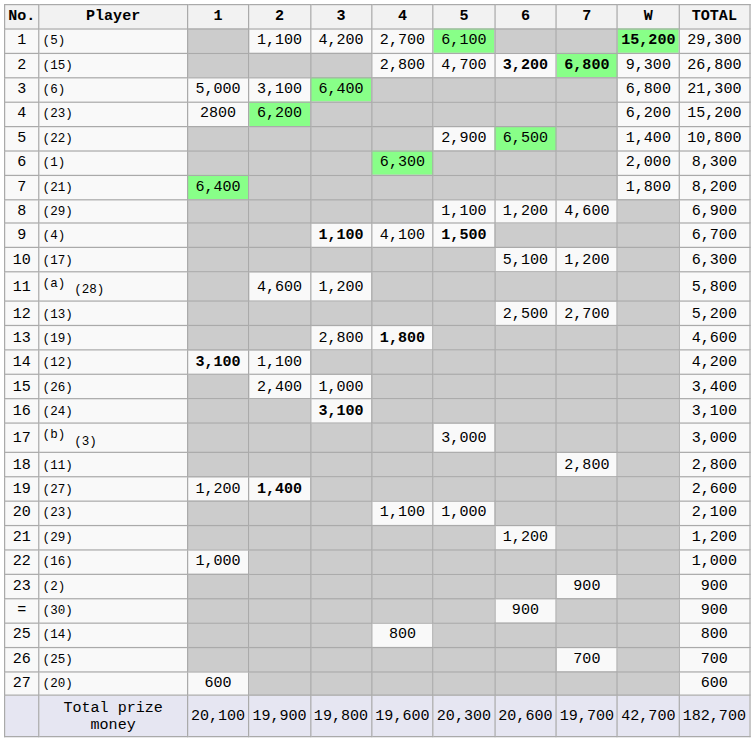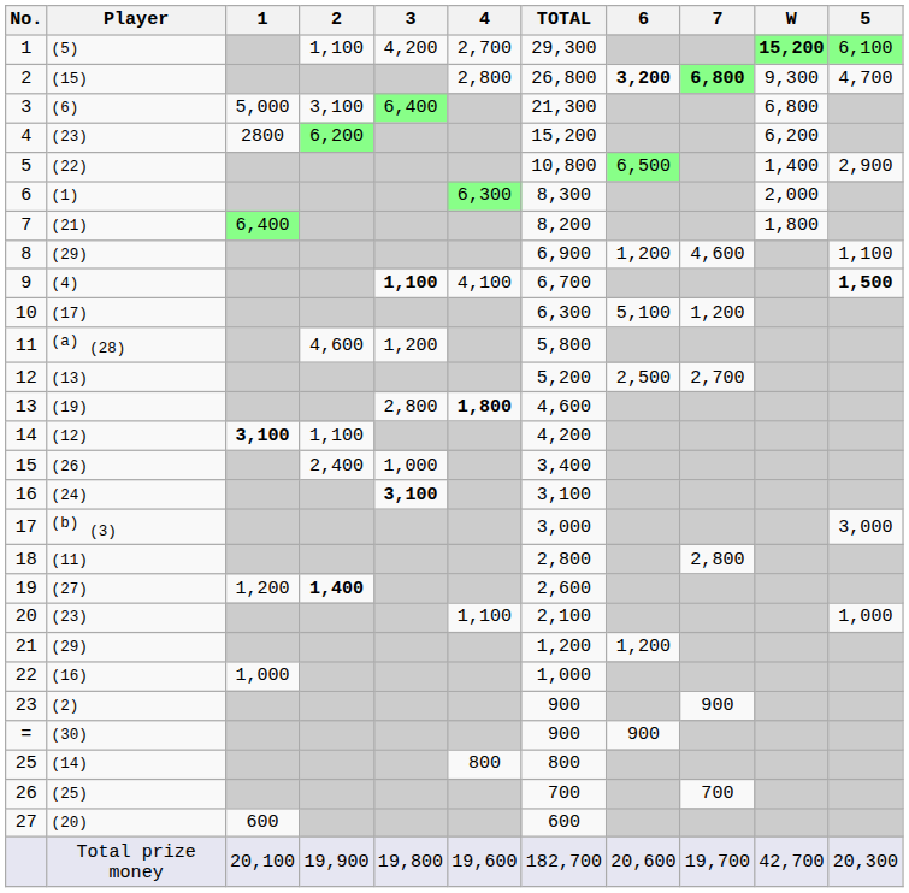columns swapped: 5 <-> TOTAL
